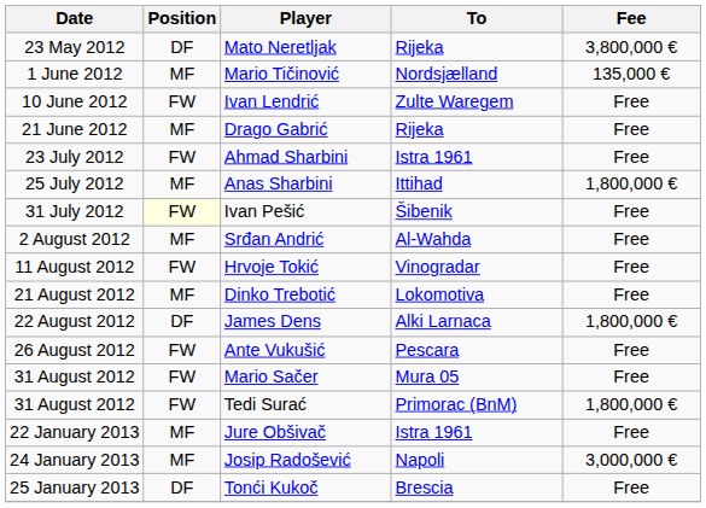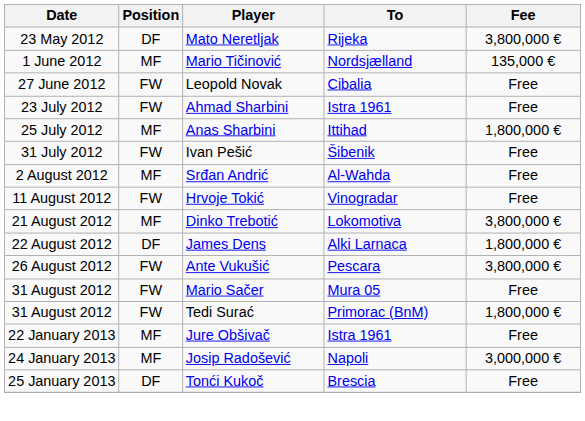- row: 10 June 2012 | FW | Ivan Lendrić | Zulte Waregem | Free
- row: 21 June 2012 | MF | Drago Gabrić | Rijeka | Free
+ row: 27 June 2012 | FW | Leopold Novak | Cibalia | Free
Ivan Pešić | Position: lightyellow background -> no background
Dinko Trebotić | Fee: Free -> 3,800,000 €
Ante Vukušić | Fee: Free -> 3,800,000 €
